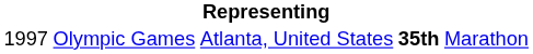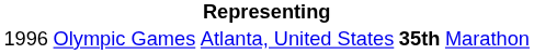Olympic Games | column 1: 1997 -> 1996
